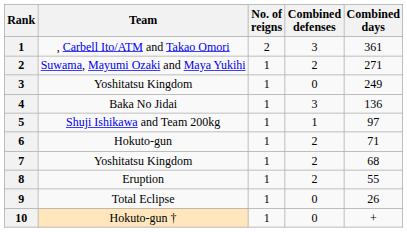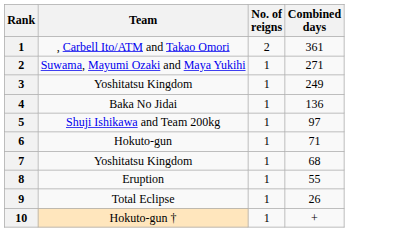- column: Combined defenses | 3 | 2 | 0 | 3 | 1 | 2 | 2 | 2 | 0 | 0
